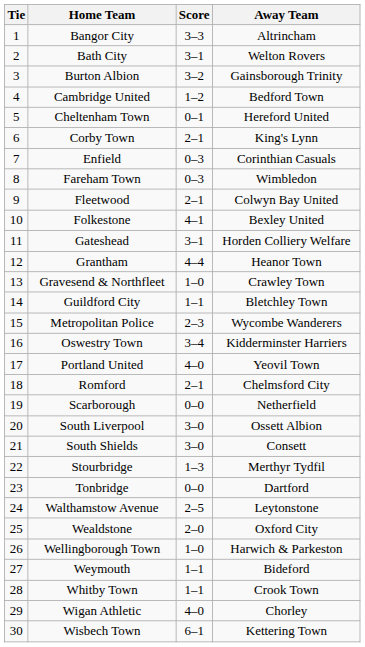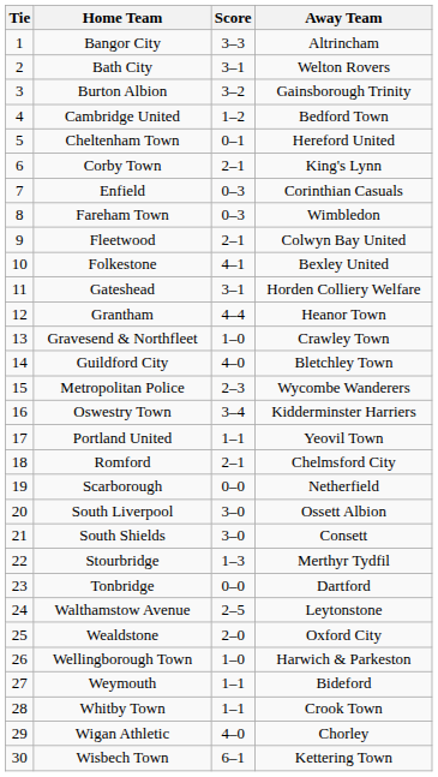Guildford City | Score: 1–1 -> 4–0
Portland United | Score: 4–0 -> 1–1
